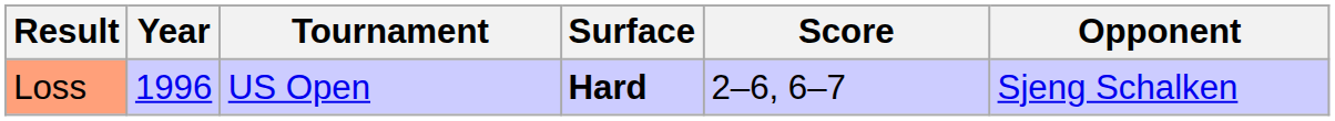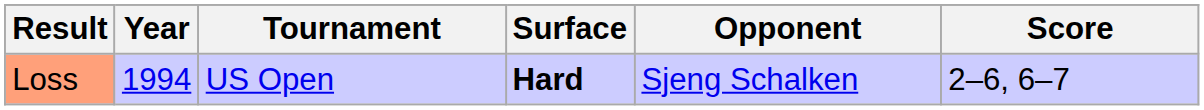columns swapped: Opponent <-> Score
Loss | Year: 1996 -> 1994
